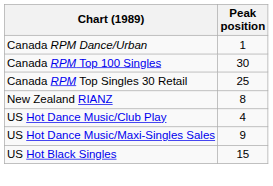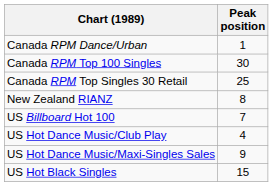+ row: US Billboard Hot 100 | 7
